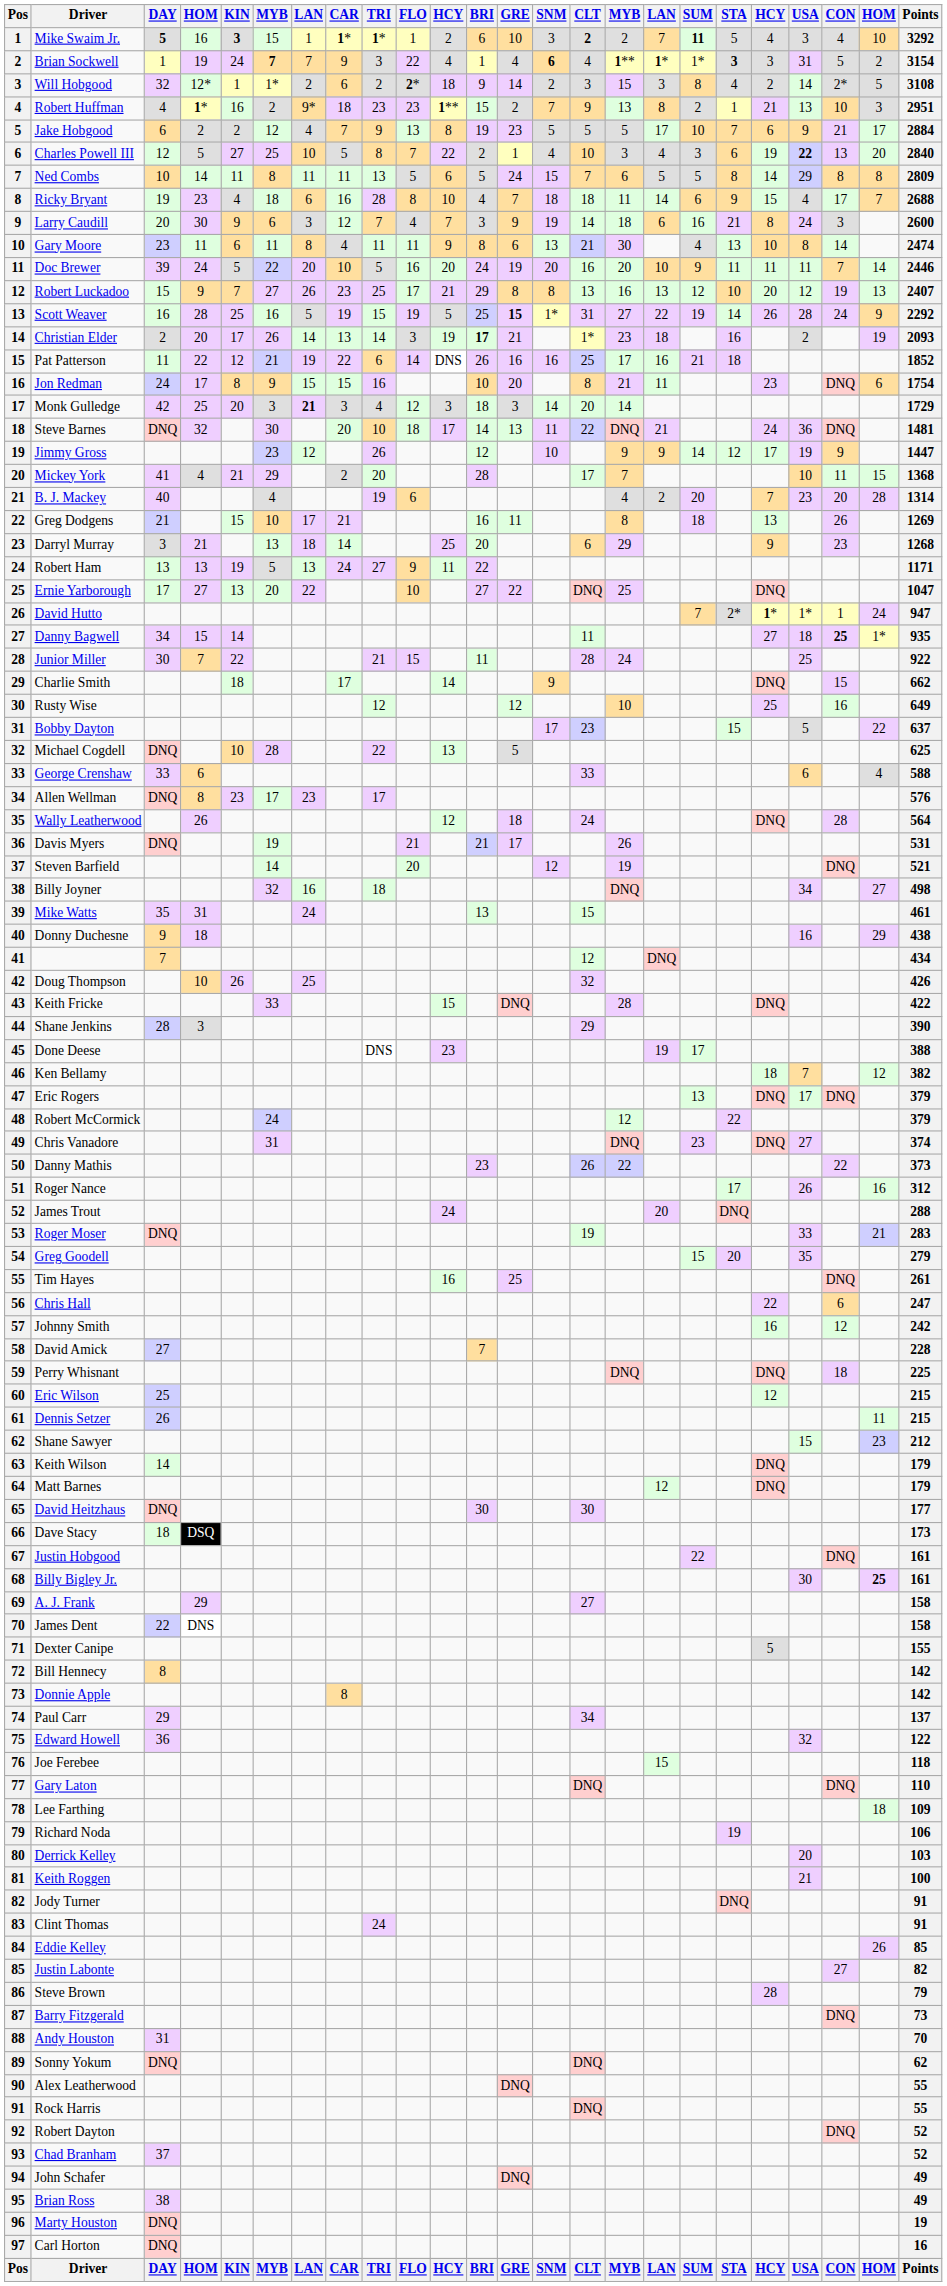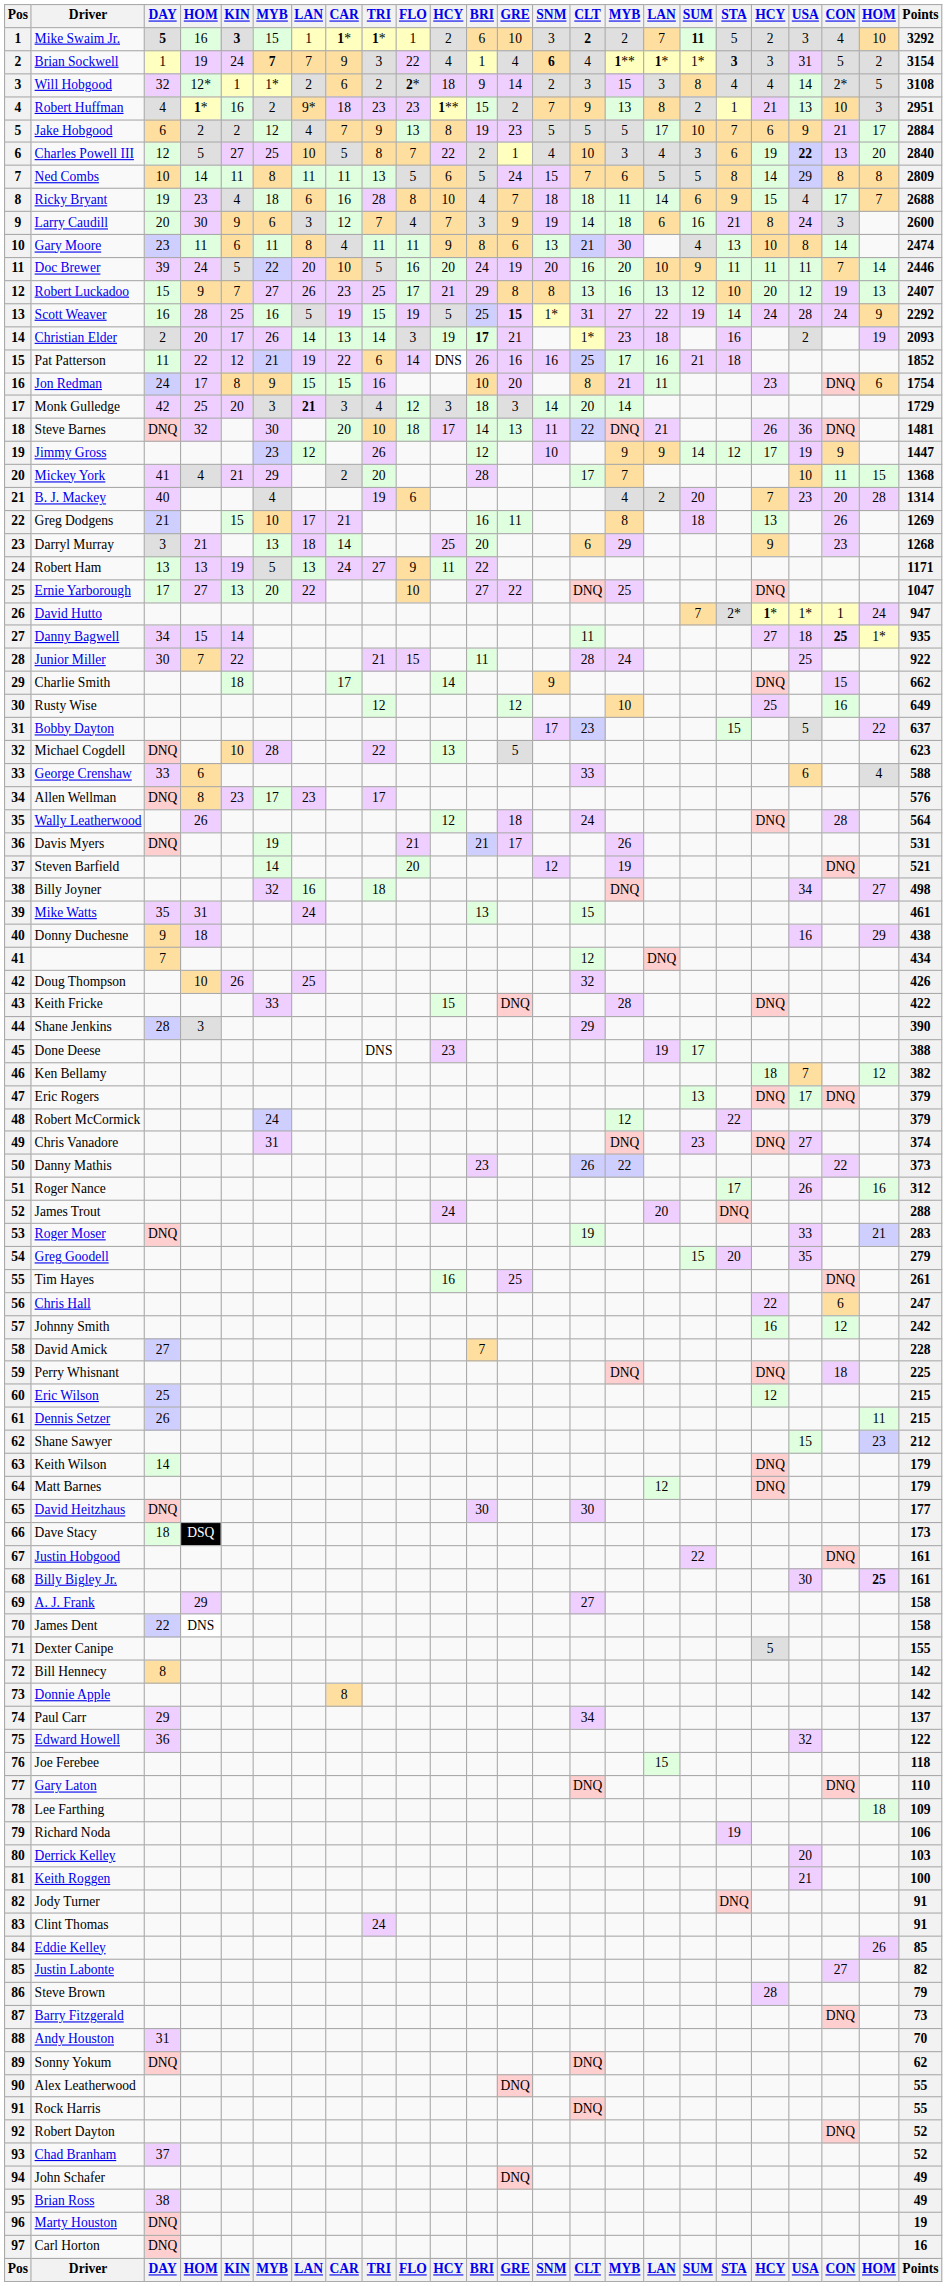Mike Swaim Jr. | column 20: 4 -> 2
Will Hobgood | column 20: 2 -> 4
Scott Weaver | column 20: 26 -> 24
Steve Barnes | column 20: 24 -> 26
Michael Cogdell | Points: 625 -> 623
